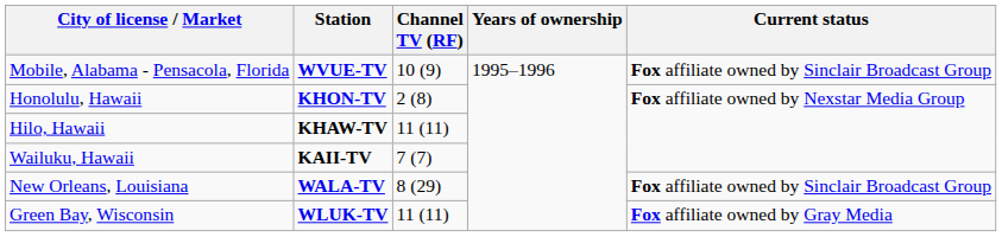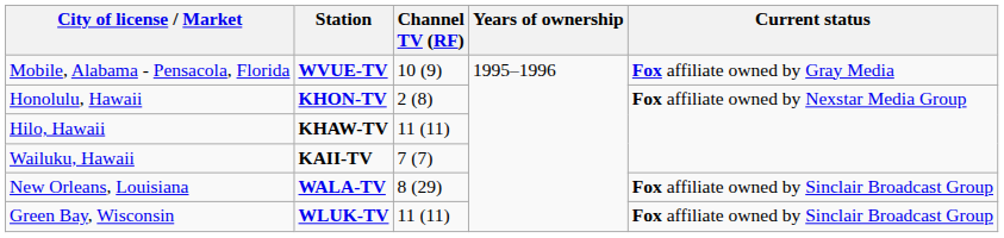Mobile, Alabama - Pensacola, Florida | Current status: Fox affiliate owned by Sinclair Broadcast Group -> Fox affiliate owned by Gray Media
Green Bay, Wisconsin | Current status: Fox affiliate owned by Gray Media -> Fox affiliate owned by Sinclair Broadcast Group
